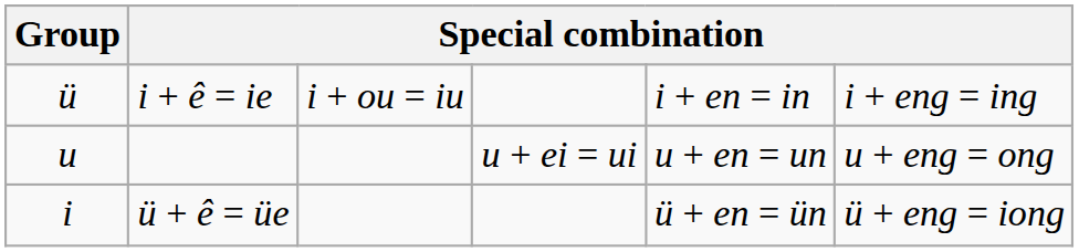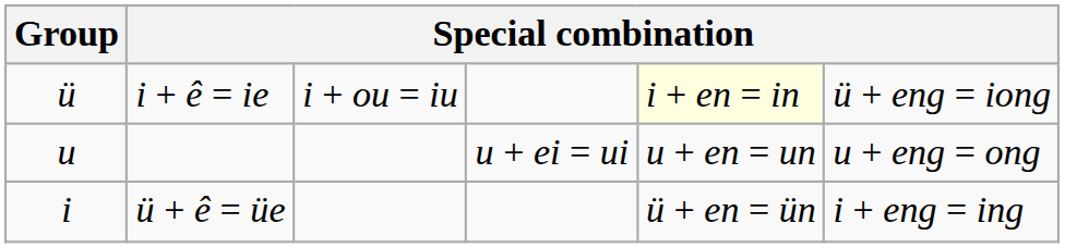i + ê = ie | column 5: no background -> lightyellow background
i + ê = ie | column 6: i + eng = ing -> ü + eng = iong
ü + ê = üe | column 6: ü + eng = iong -> i + eng = ing
